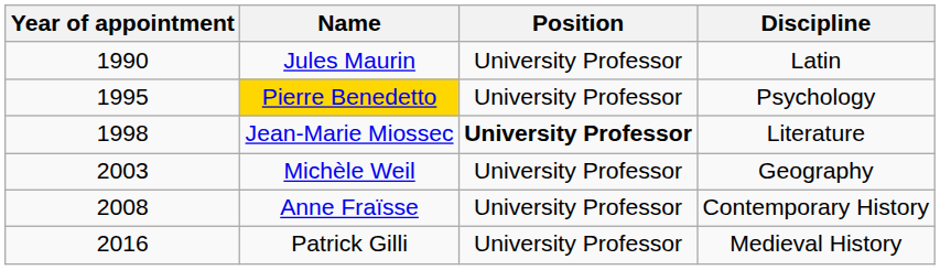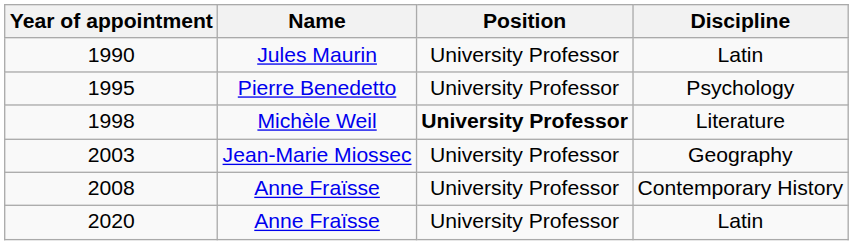1995 | Name: gold background -> no background
1998 | Name: Jean-Marie Miossec -> Michèle Weil
2003 | Name: Michèle Weil -> Jean-Marie Miossec
- row: 2016 | Patrick Gilli | University Professor | Medieval History
+ row: 2020 | Anne Fraïsse | University Professor | Latin
